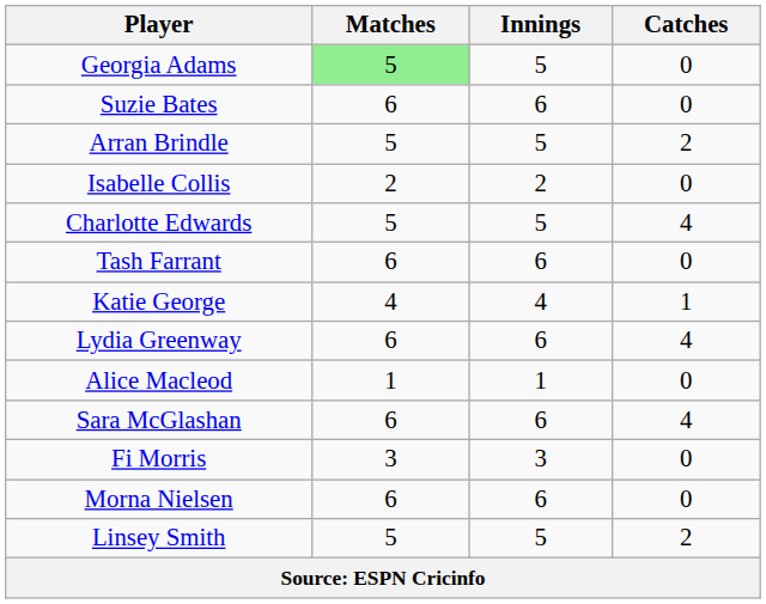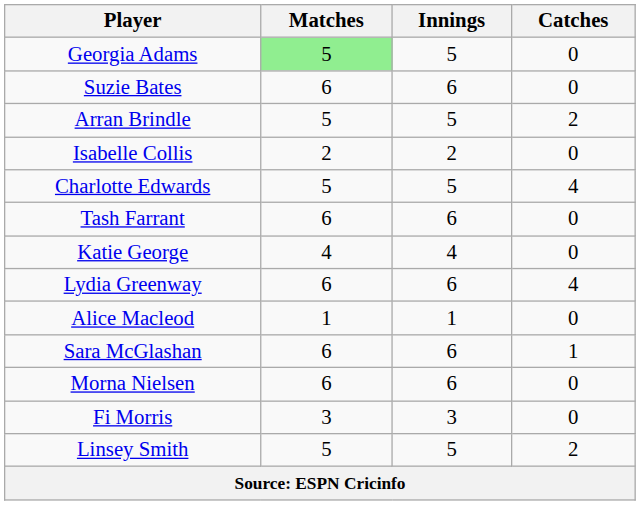Katie George | Catches: 1 -> 0
Sara McGlashan | Catches: 4 -> 1
rows swapped: Fi Morris <-> Morna Nielsen
